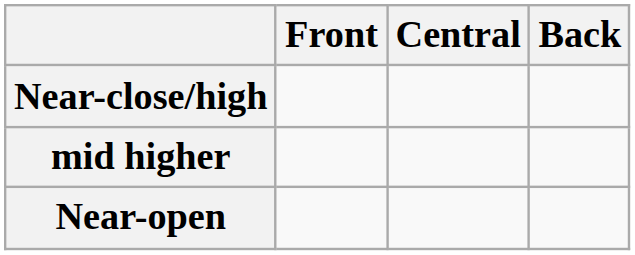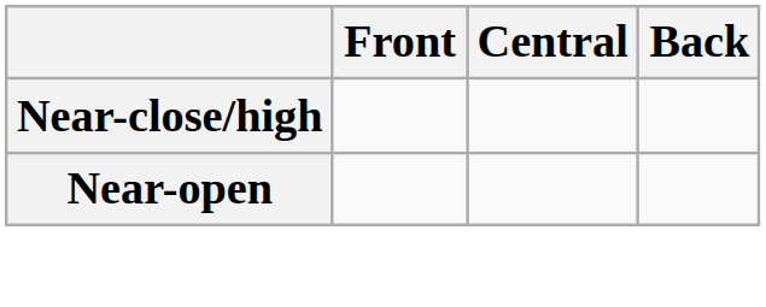- row: mid higher
